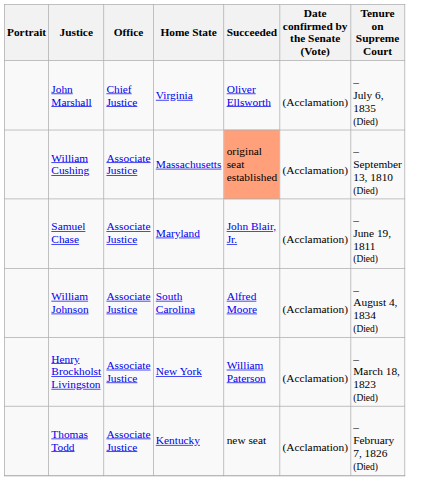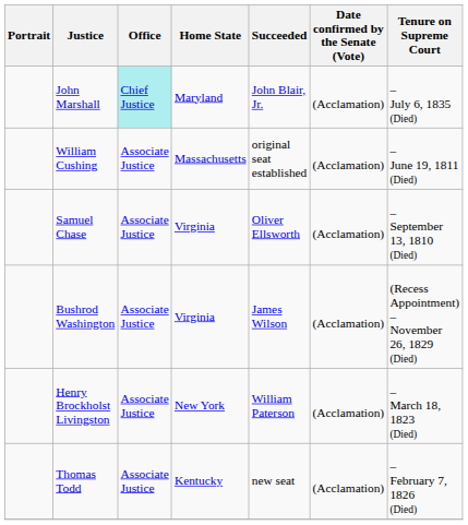John Marshall | Office: no background -> paleturquoise background
John Marshall | Home State: Virginia -> Maryland
John Marshall | Succeeded: Oliver Ellsworth -> John Blair, Jr.
William Cushing | Succeeded: lightsalmon background -> no background
William Cushing | Tenure on Supreme Court: – September 13, 1810 (Died) -> – June 19, 1811 (Died)
Samuel Chase | Home State: Maryland -> Virginia
Samuel Chase | Succeeded: John Blair, Jr. -> Oliver Ellsworth
Samuel Chase | Tenure on Supreme Court: – June 19, 1811 (Died) -> – September 13, 1810 (Died)
+ row: Bushrod Washington | Associate Justice | Virginia | James Wilson | (Acclamation) | (Recess Appointment) – November 26, 1829 (Died)
- row: William Johnson | Associate Justice | South Carolina | Alfred Moore | (Acclamation) | – August 4, 1834 (Died)
